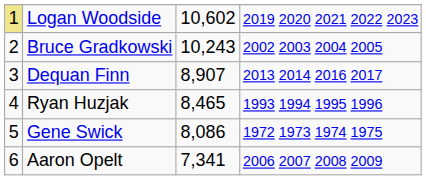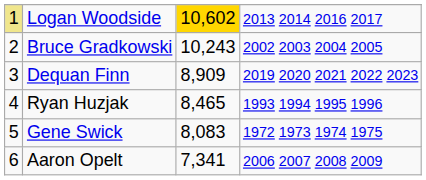Logan Woodside | column 3: no background -> gold background
Logan Woodside | column 4: 2019 2020 2021 2022 2023 -> 2013 2014 2016 2017
Dequan Finn | column 3: 8,907 -> 8,909
Dequan Finn | column 4: 2013 2014 2016 2017 -> 2019 2020 2021 2022 2023
Gene Swick | column 3: 8,086 -> 8,083
